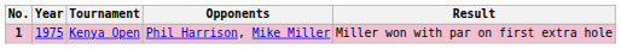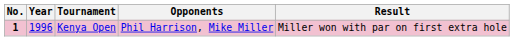Kenya Open | Year: 1975 -> 1996
